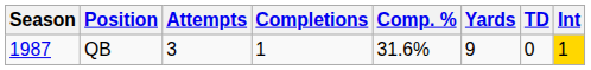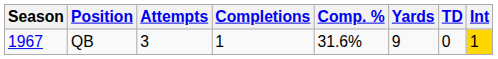QB | Season: 1987 -> 1967
